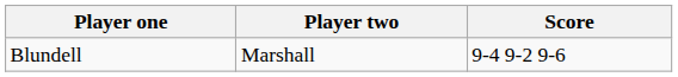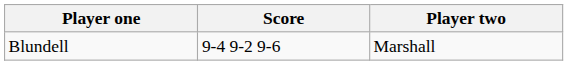columns swapped: Player two <-> Score
